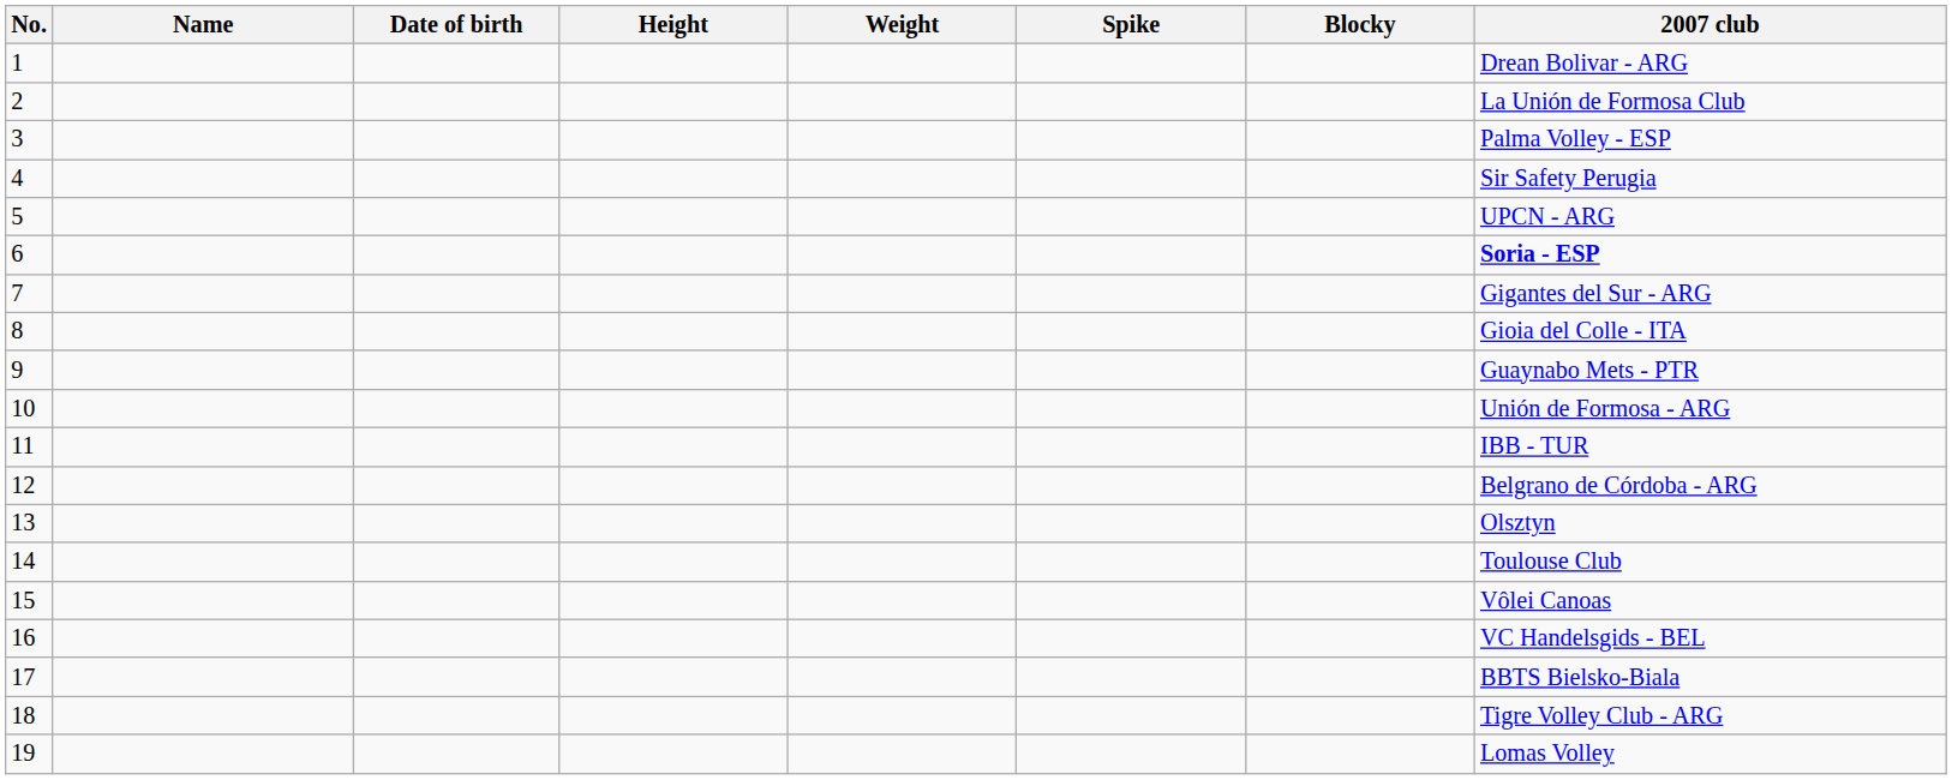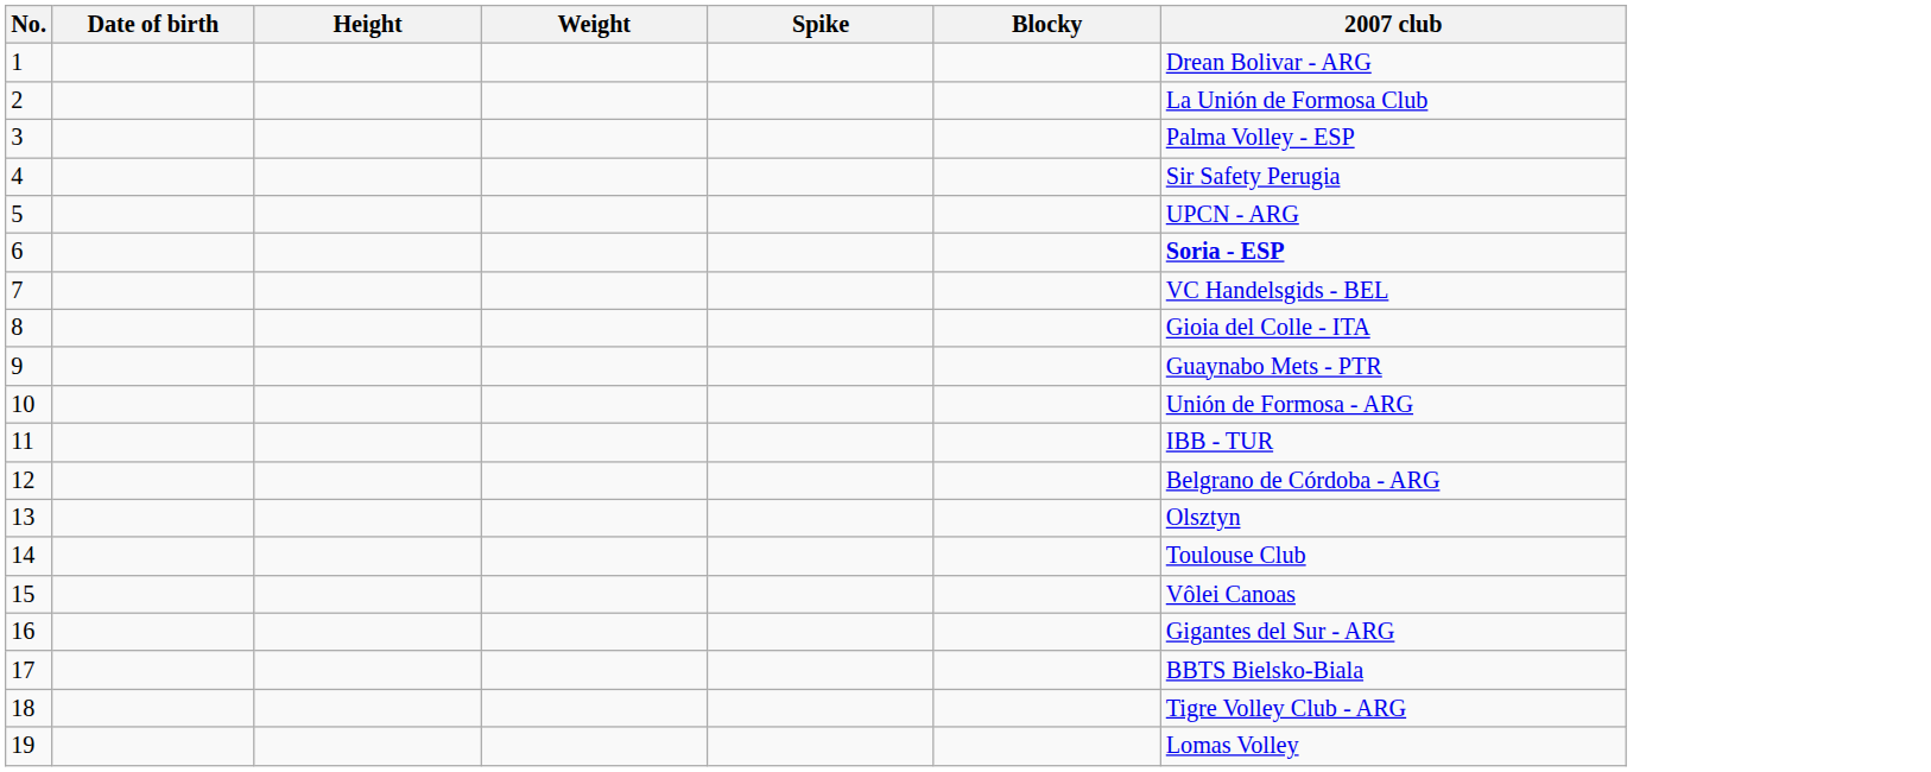- column: Name
7 | 2007 club: Gigantes del Sur - ARG -> VC Handelsgids - BEL
16 | 2007 club: VC Handelsgids - BEL -> Gigantes del Sur - ARG
